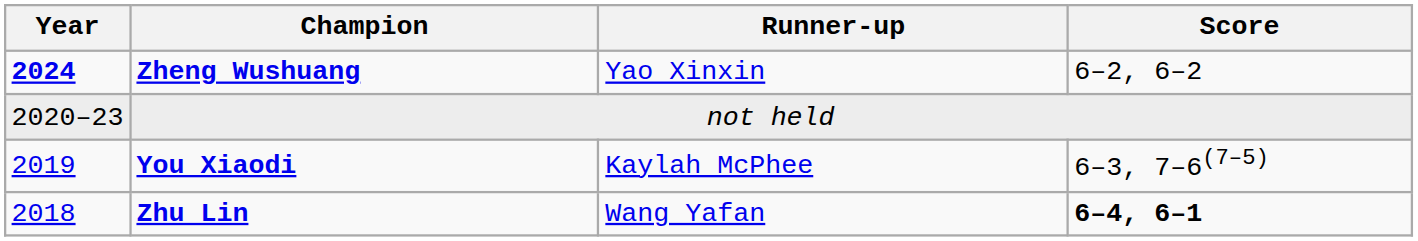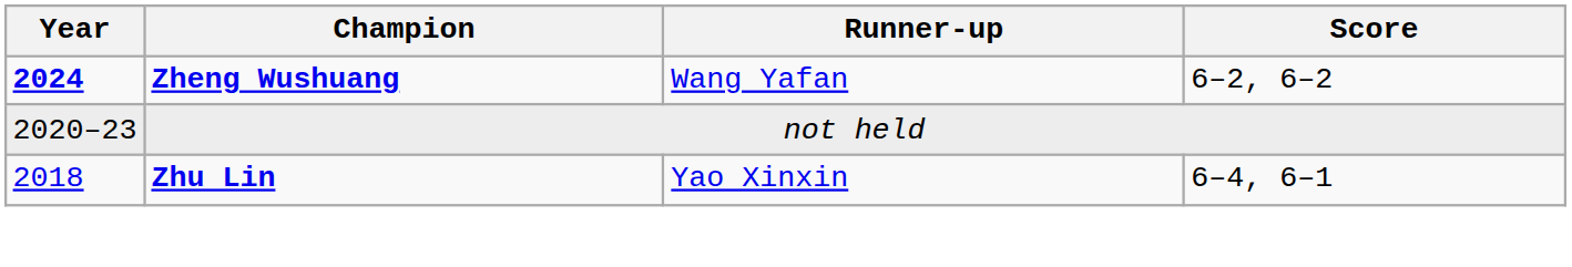Zheng Wushuang | Runner-up: Yao Xinxin -> Wang Yafan
- row: 2019 | You Xiaodi | Kaylah McPhee | 6–3, 7–6(7–5)
Zhu Lin | Runner-up: Wang Yafan -> Yao Xinxin
Zhu Lin | Score: bold -> normal
